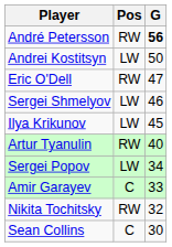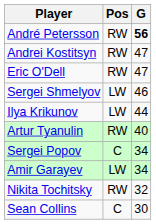Andrei Kostitsyn | Pos: LW -> RW
Andrei Kostitsyn | G: 50 -> 47
Ilya Krikunov | G: 45 -> 44
Sergei Popov | Pos: LW -> C
Amir Garayev | Pos: C -> LW
Amir Garayev | G: 33 -> 34
